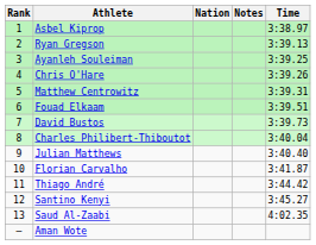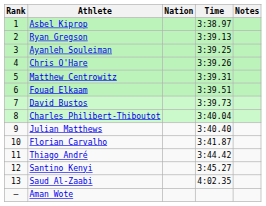columns swapped: Time <-> Notes
